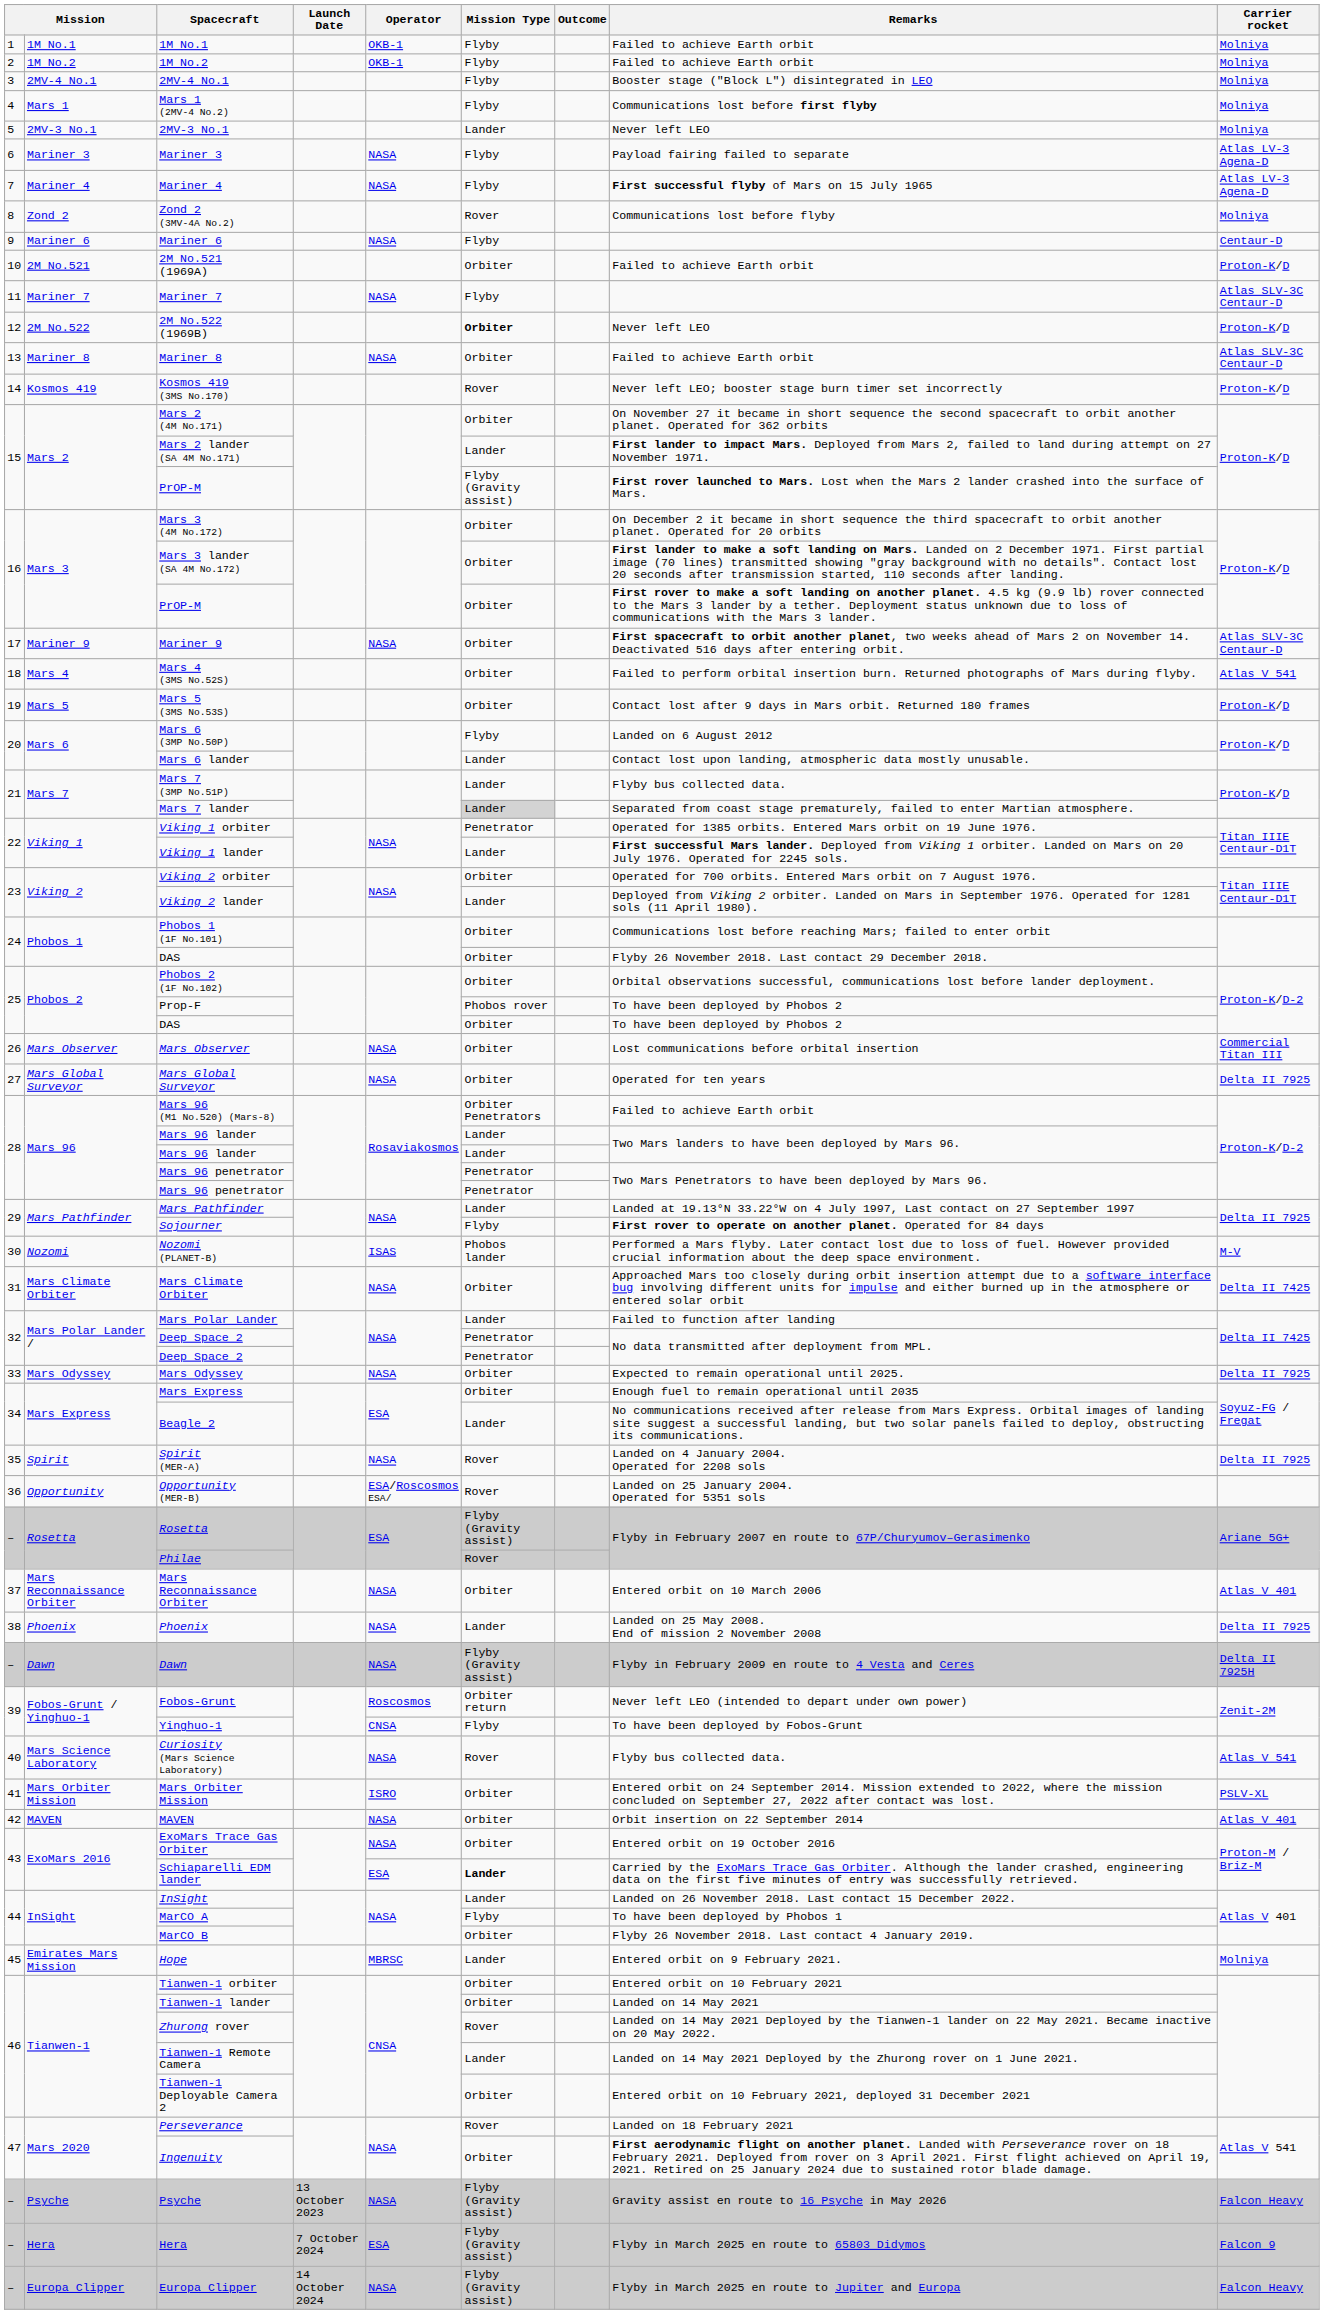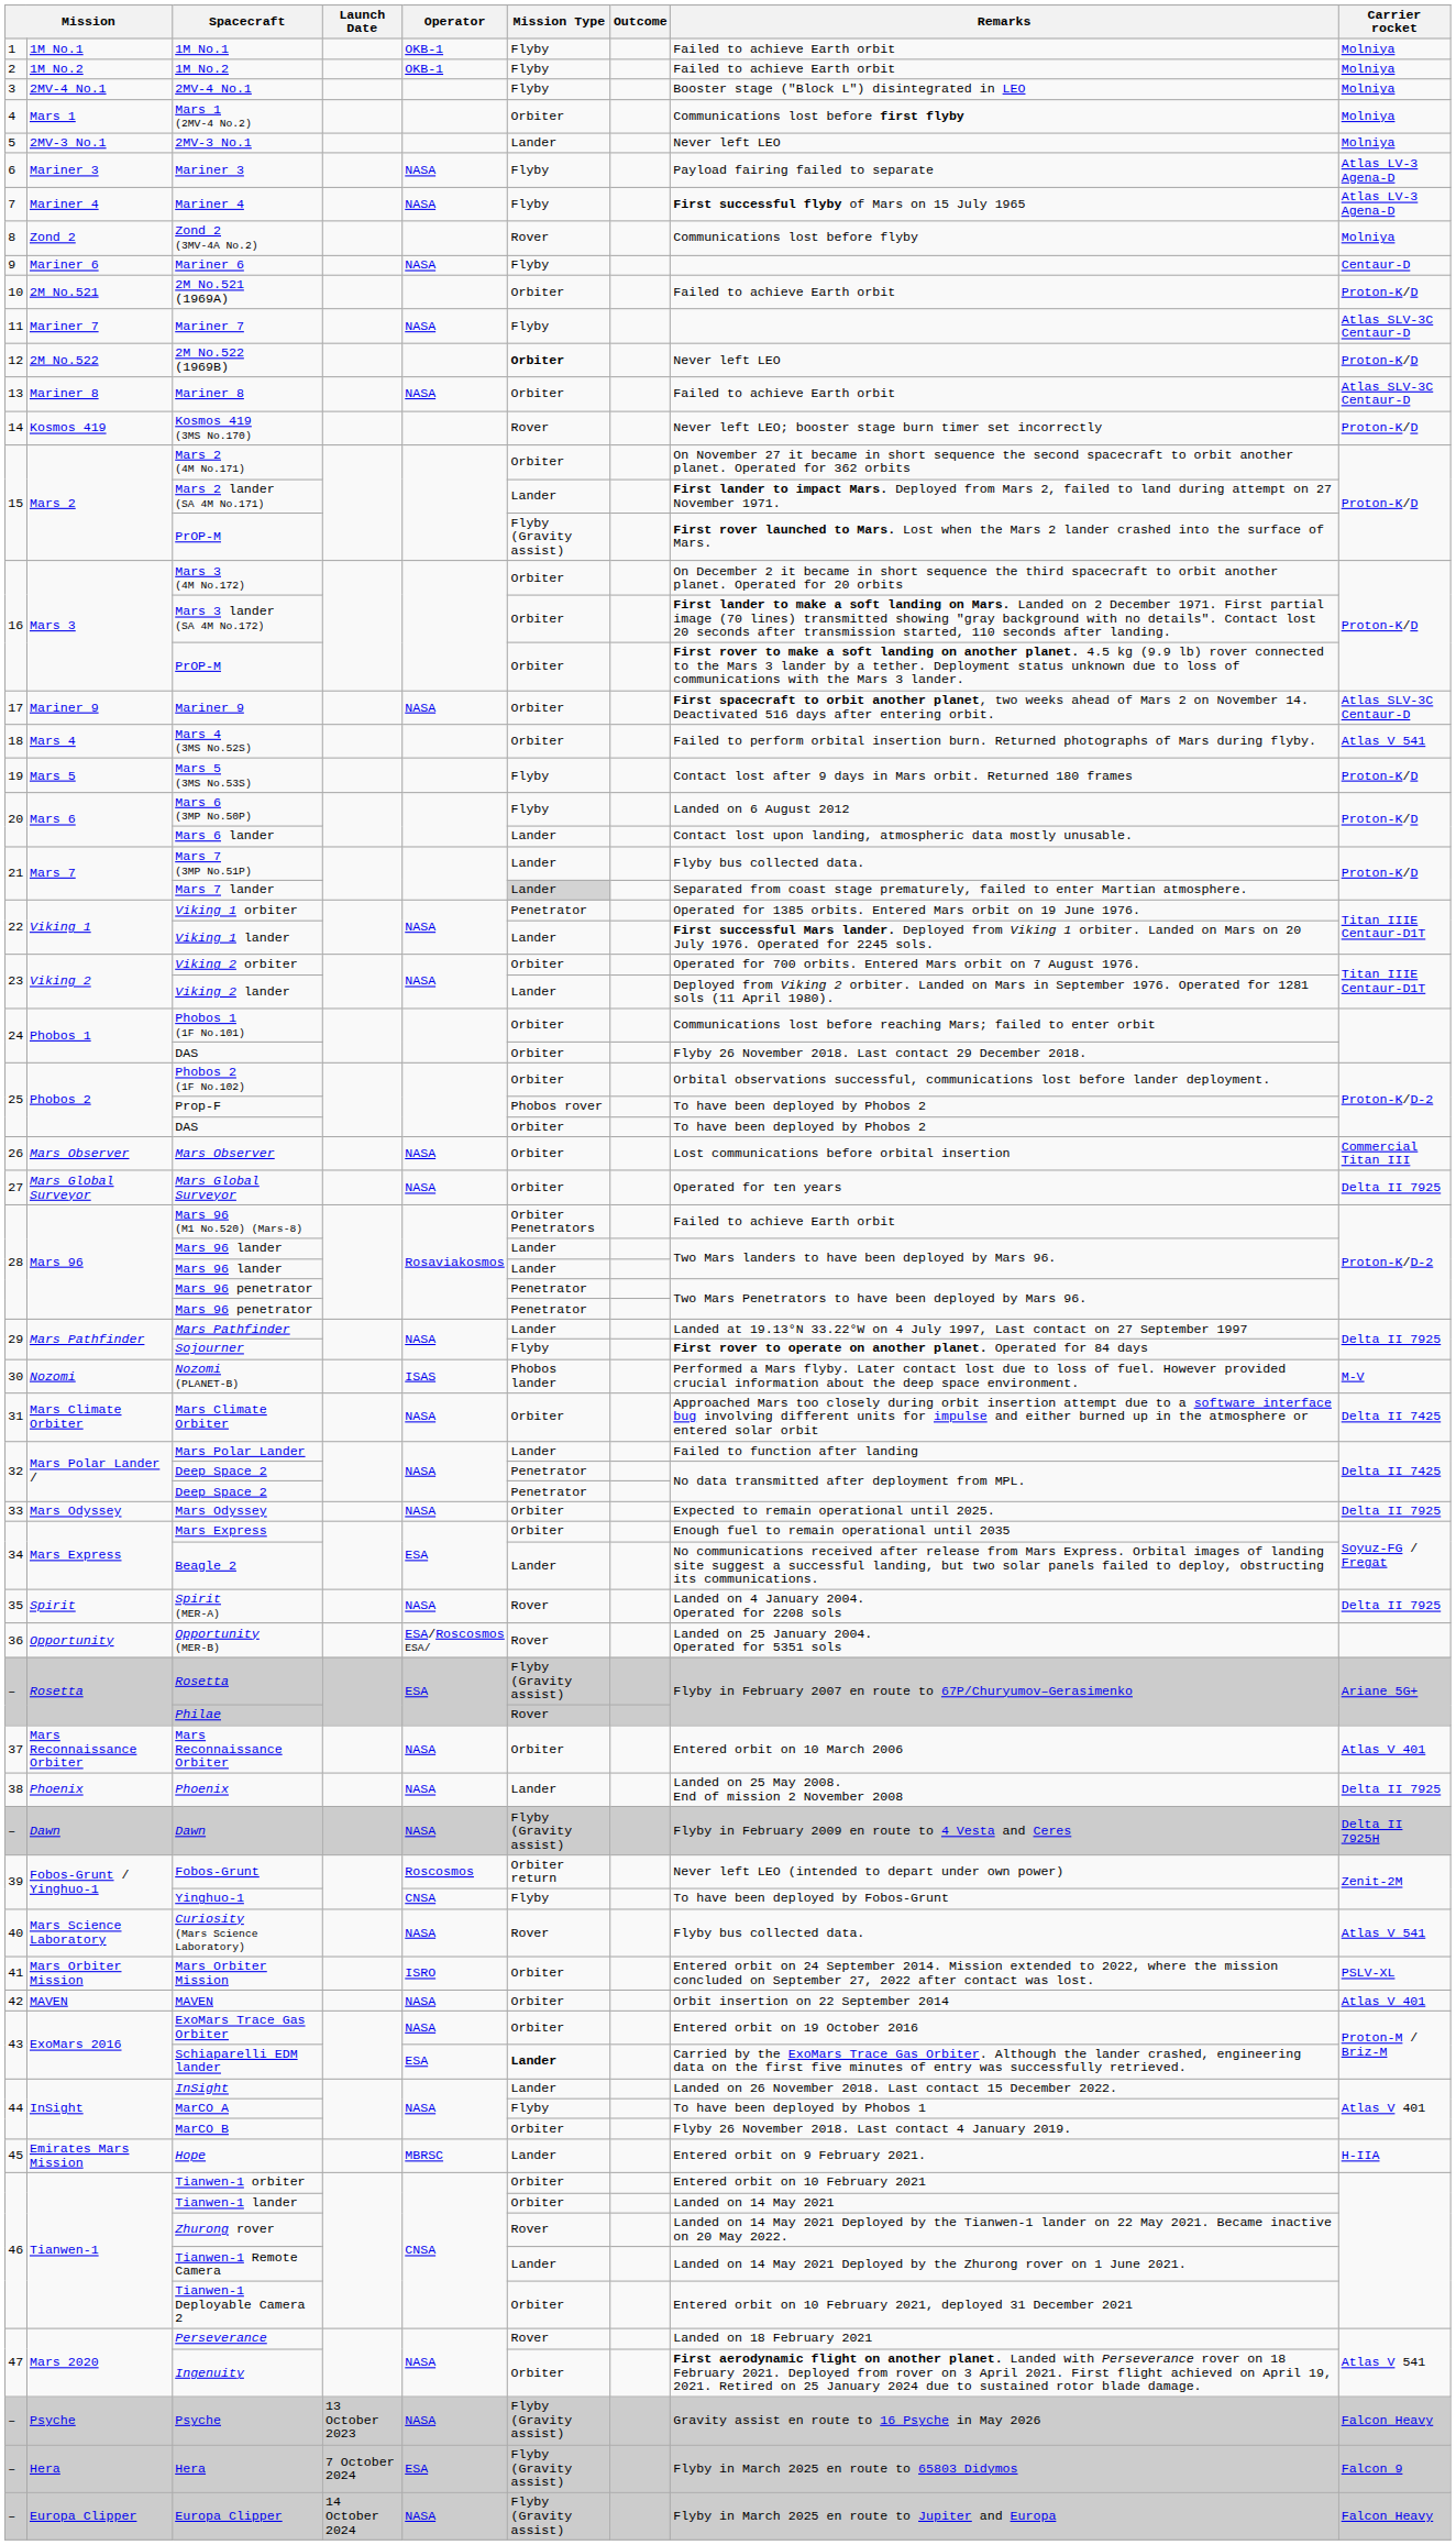Mars 1 (2MV-4 No.2) | Mission Type: Flyby -> Orbiter
Mars 5 (3MS No.53S) | Mission Type: Orbiter -> Flyby
Hope | Carrier rocket: Molniya -> H-IIA
